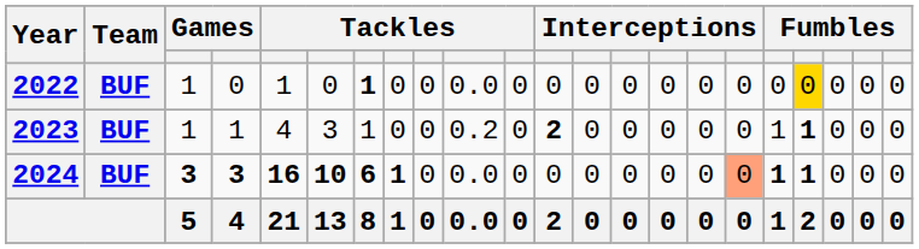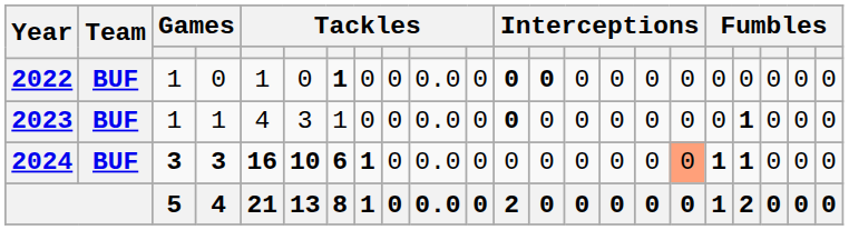2022 | column 12: normal -> bold
2022 | column 13: normal -> bold
2022 | column 19: gold background -> no background
2023 | column 10: 0.2 -> 0.0
2023 | column 12: 2 -> 0
2023 | column 18: 1 -> 0
